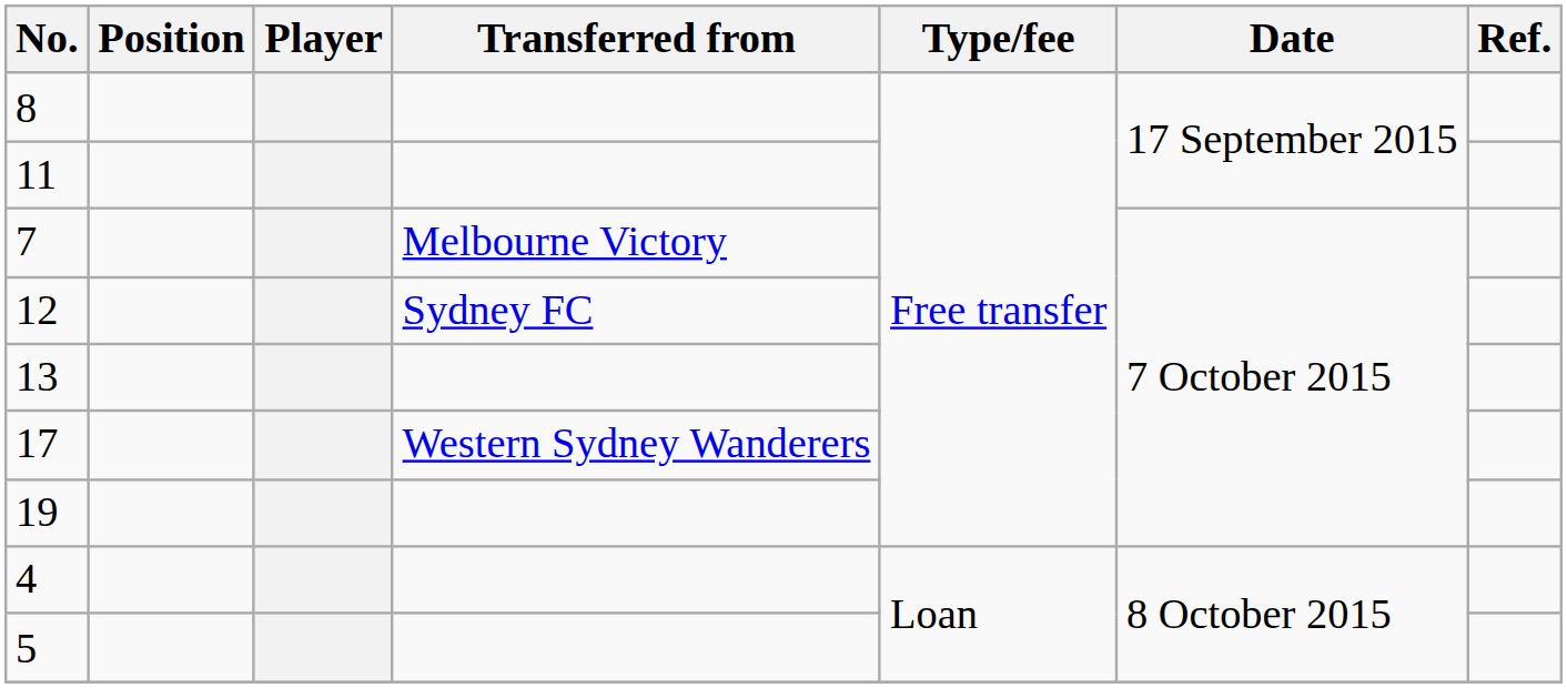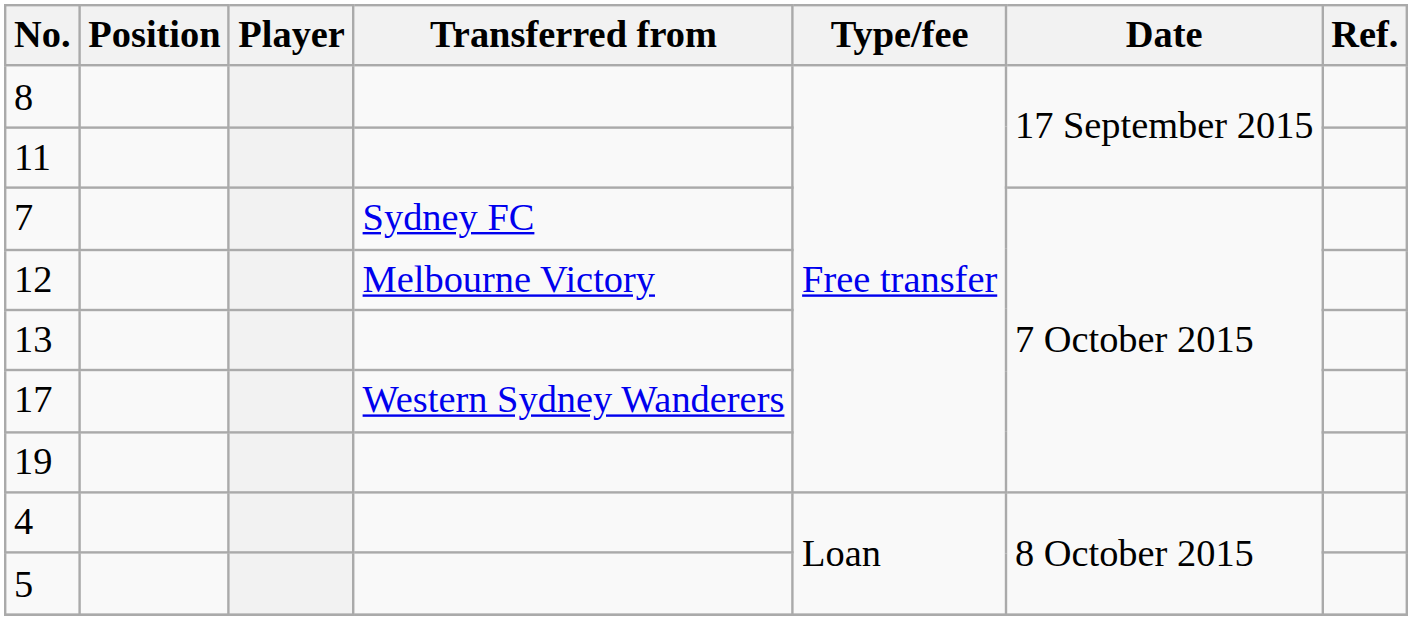7 | Transferred from: Melbourne Victory -> Sydney FC
12 | Transferred from: Sydney FC -> Melbourne Victory
